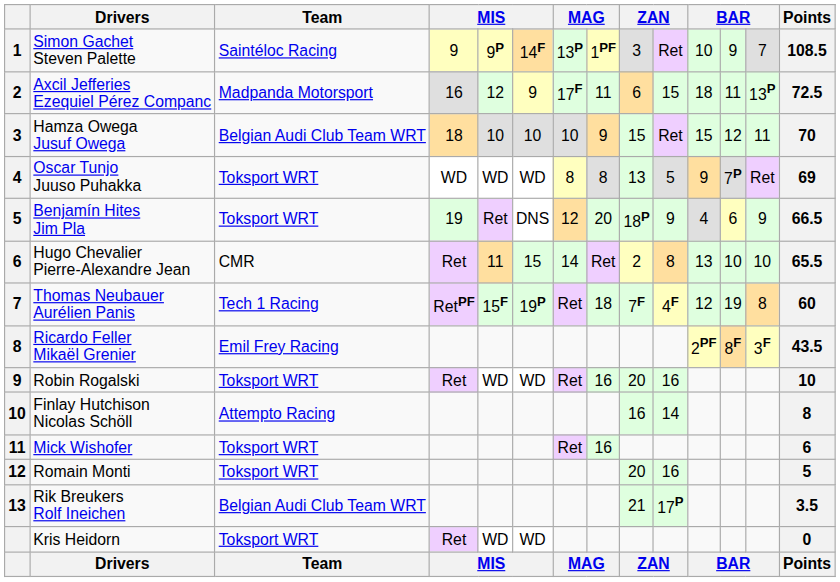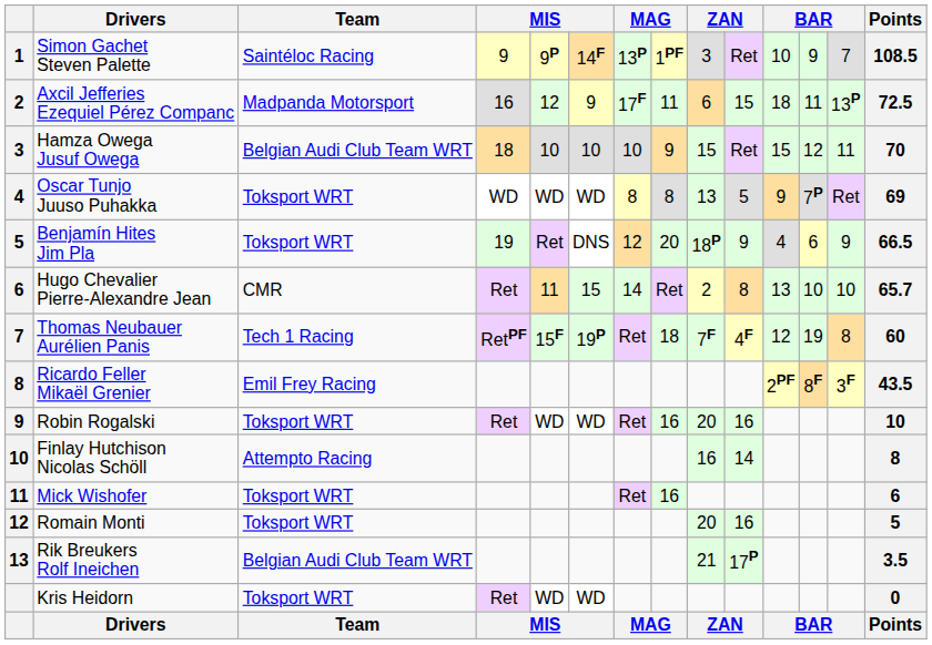Hugo Chevalier Pierre-Alexandre Jean | Points: 65.5 -> 65.7
